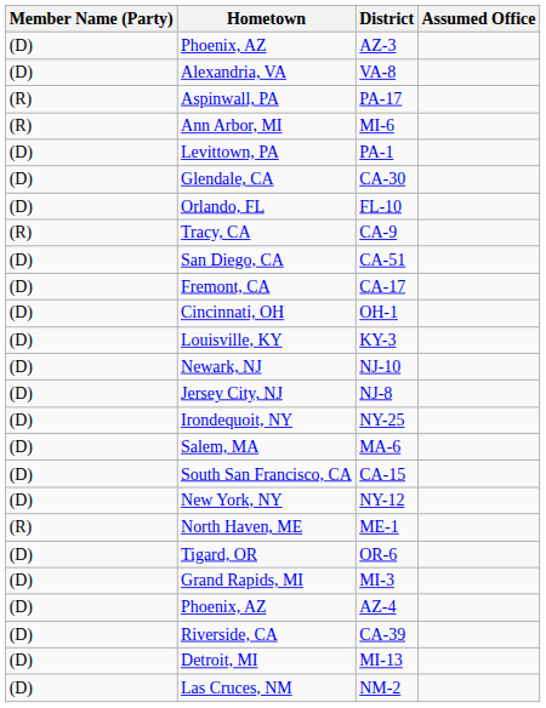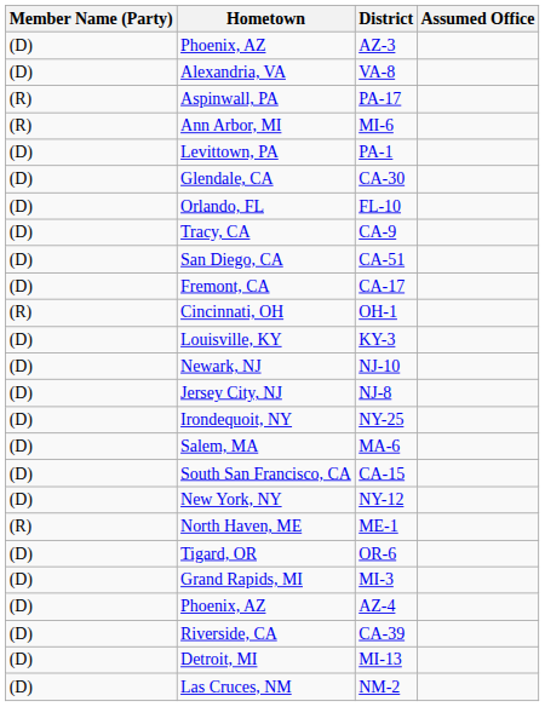CA-9 | Member Name (Party): (R) -> (D)
OH-1 | Member Name (Party): (D) -> (R)
